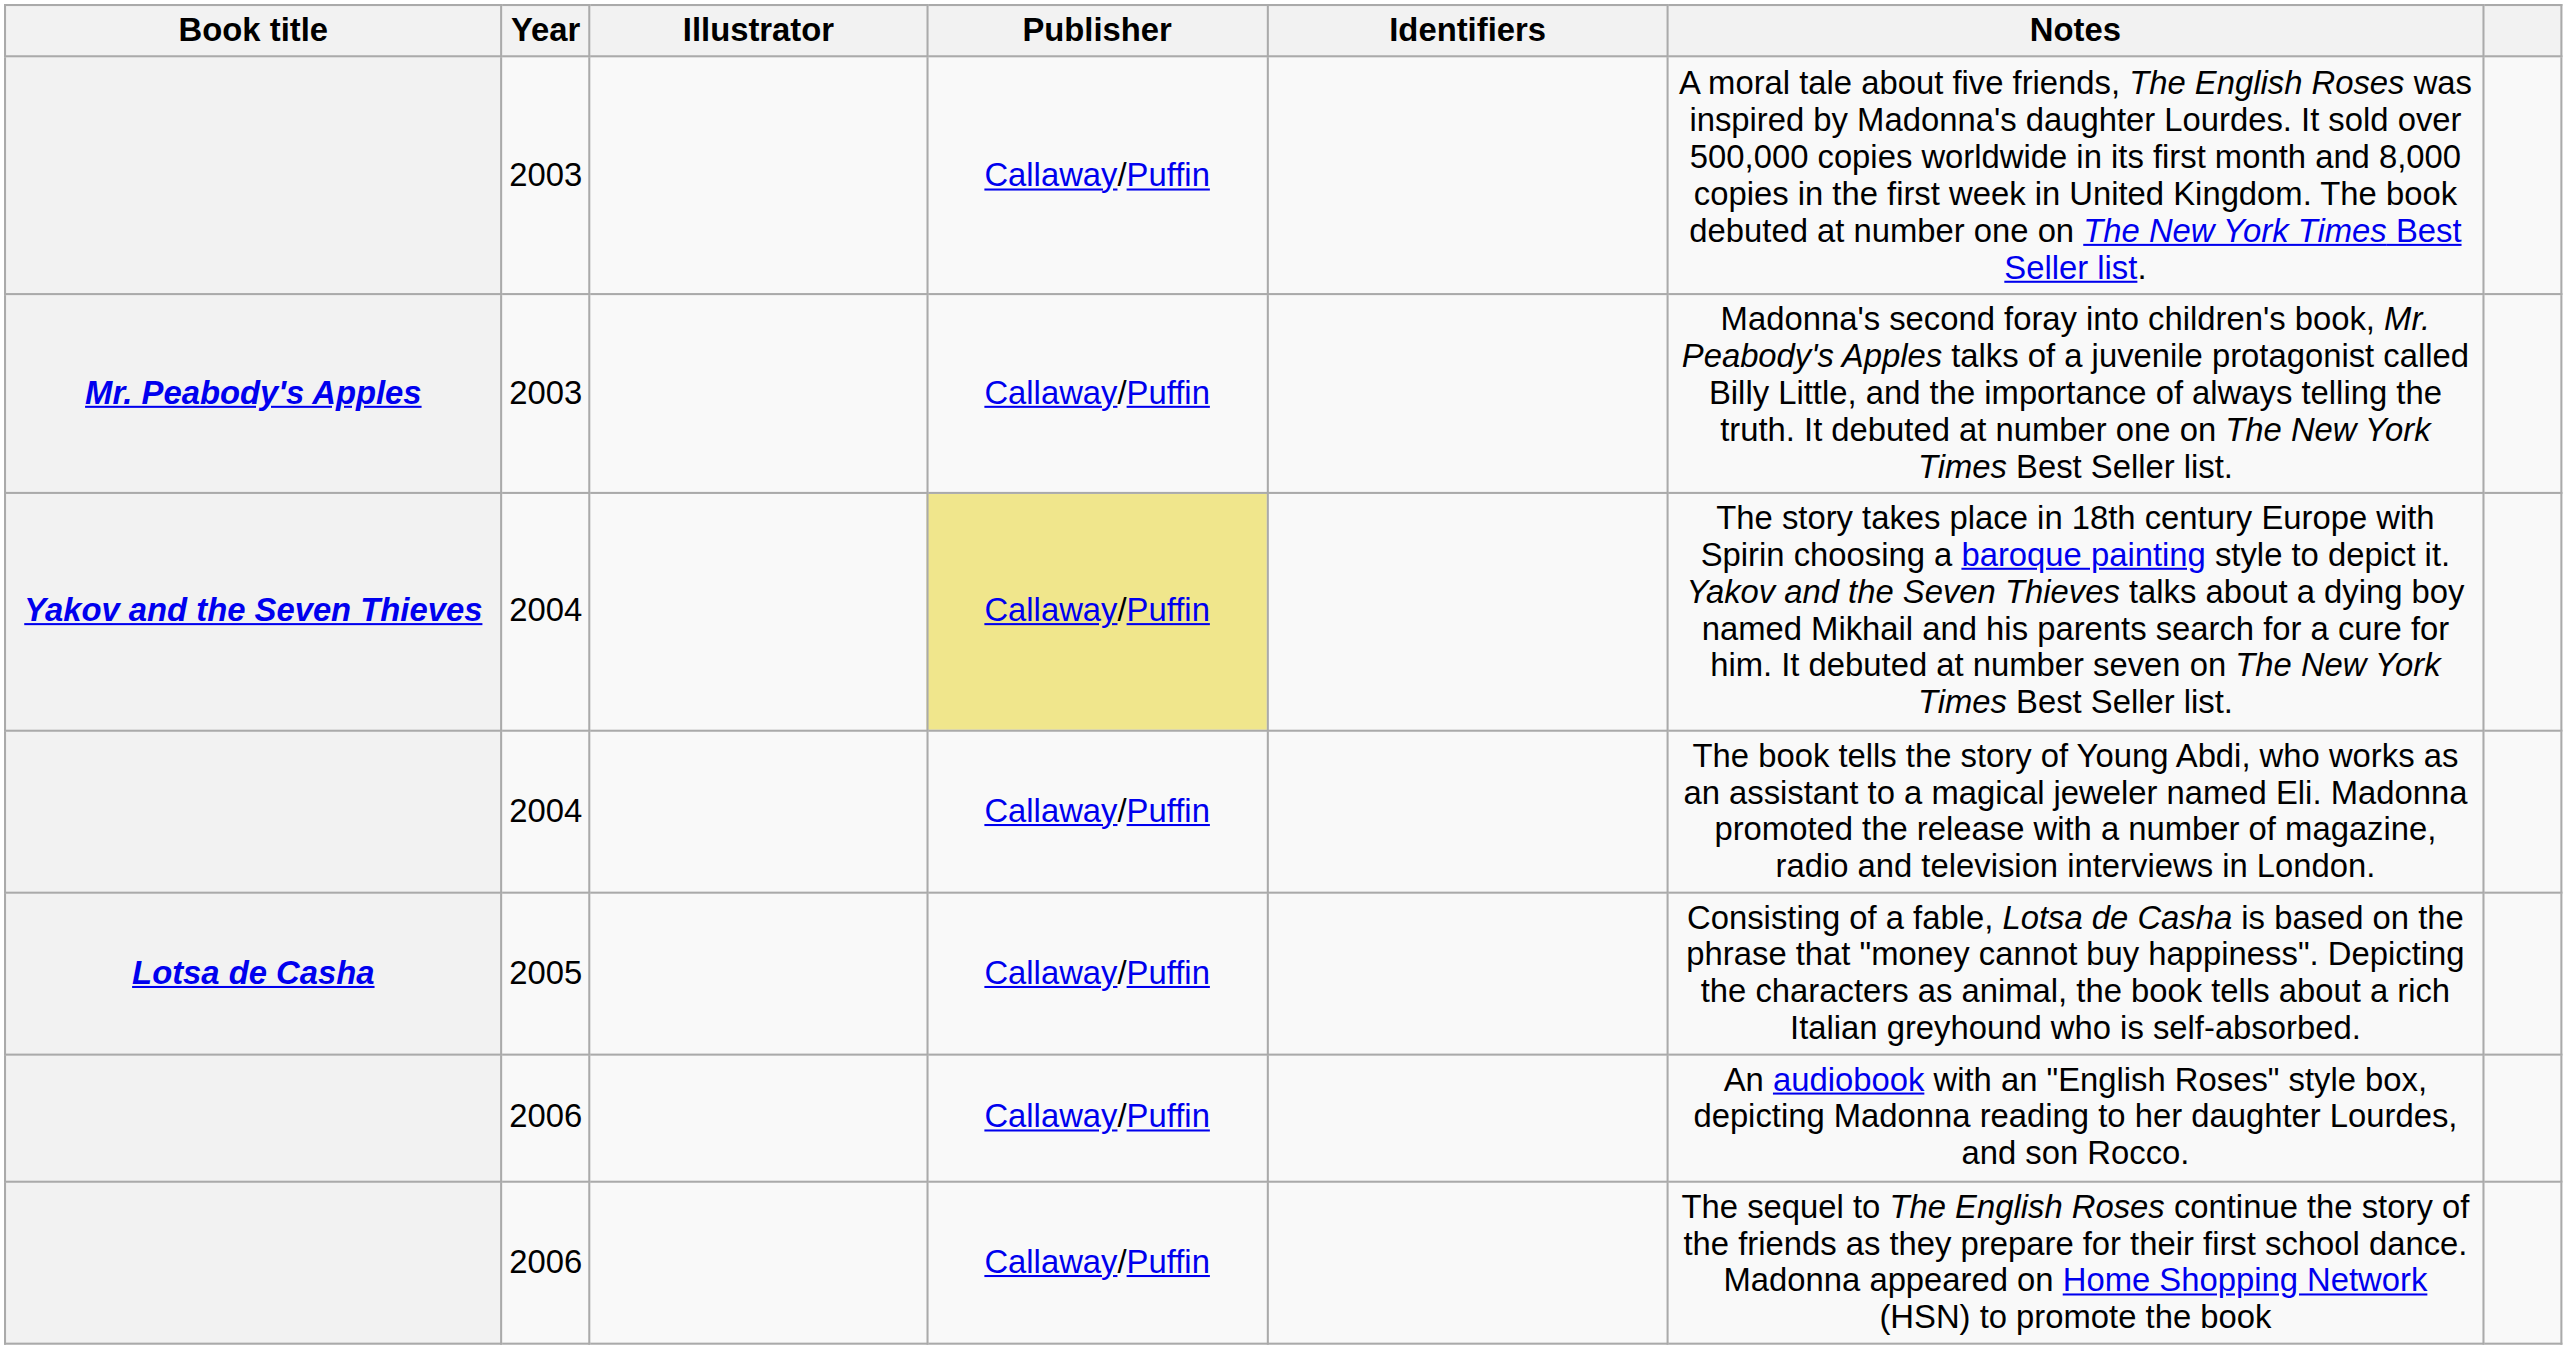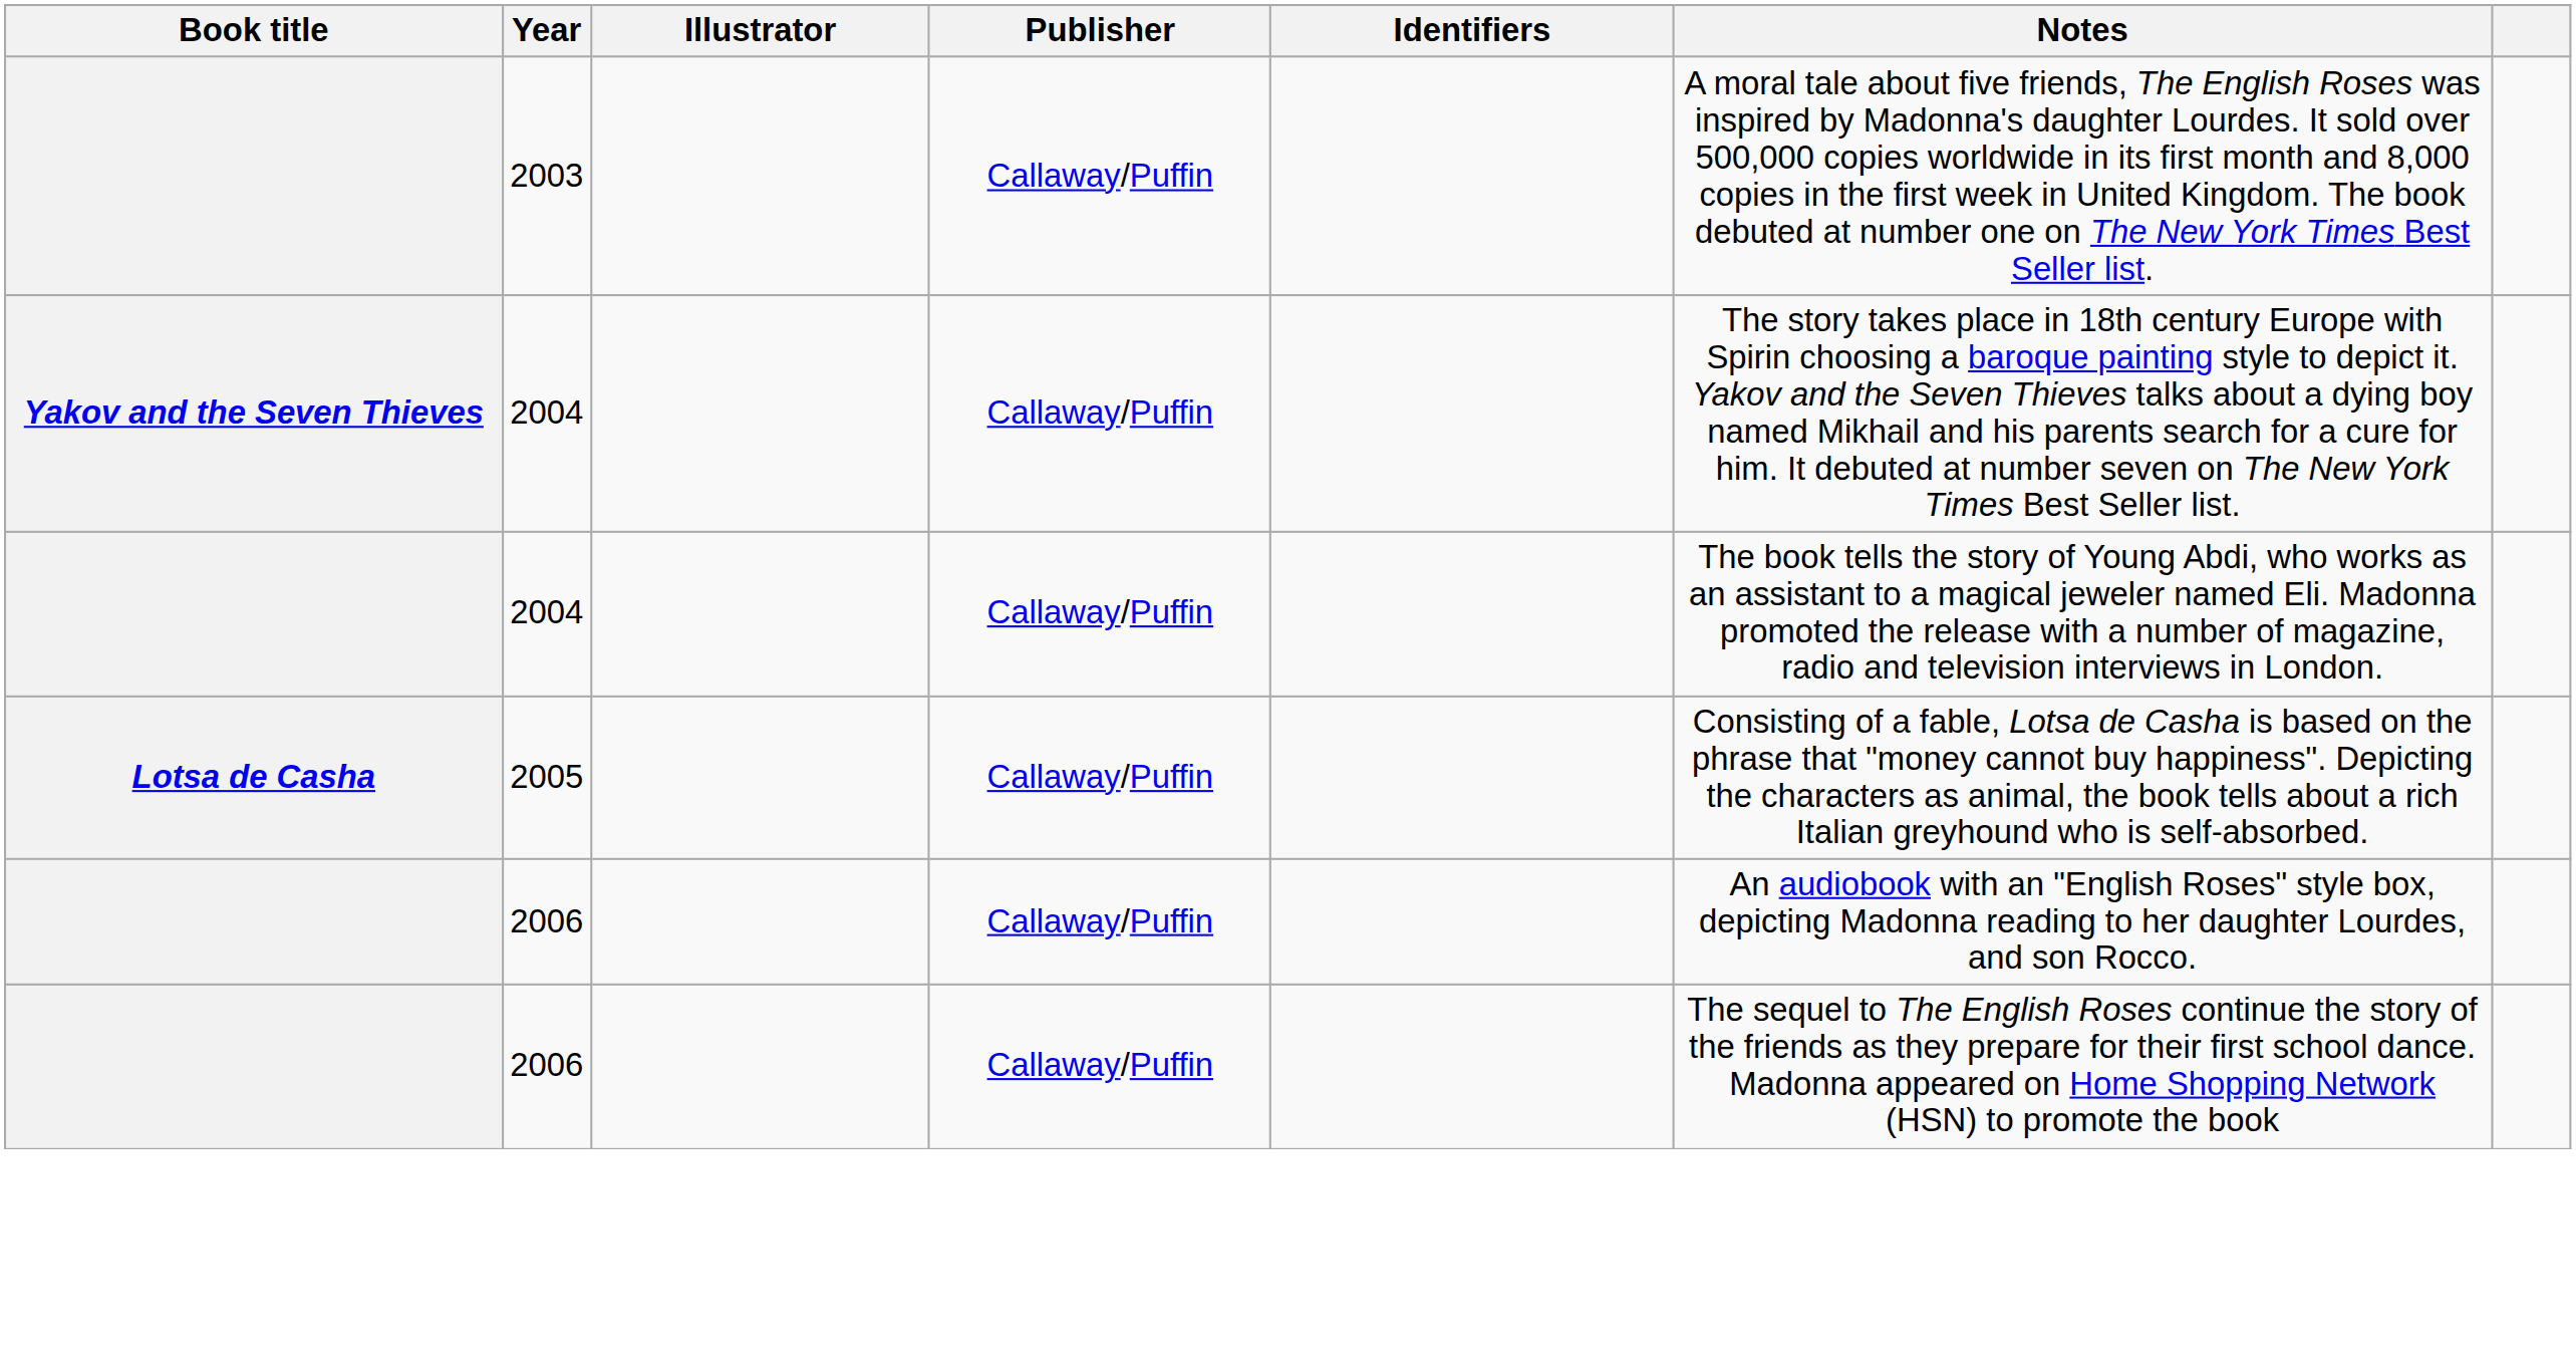- row: Mr. Peabody's Apples | 2003 | Callaway/Puffin | Madonna's second foray into children's book, Mr. Peabody's Apples talks of a juvenile protagonist called Billy Little, and the importance of always telling the truth. It debuted at number one on The New York Times Best Seller list.
Yakov and the Seven Thieves | Publisher: khaki background -> no background
